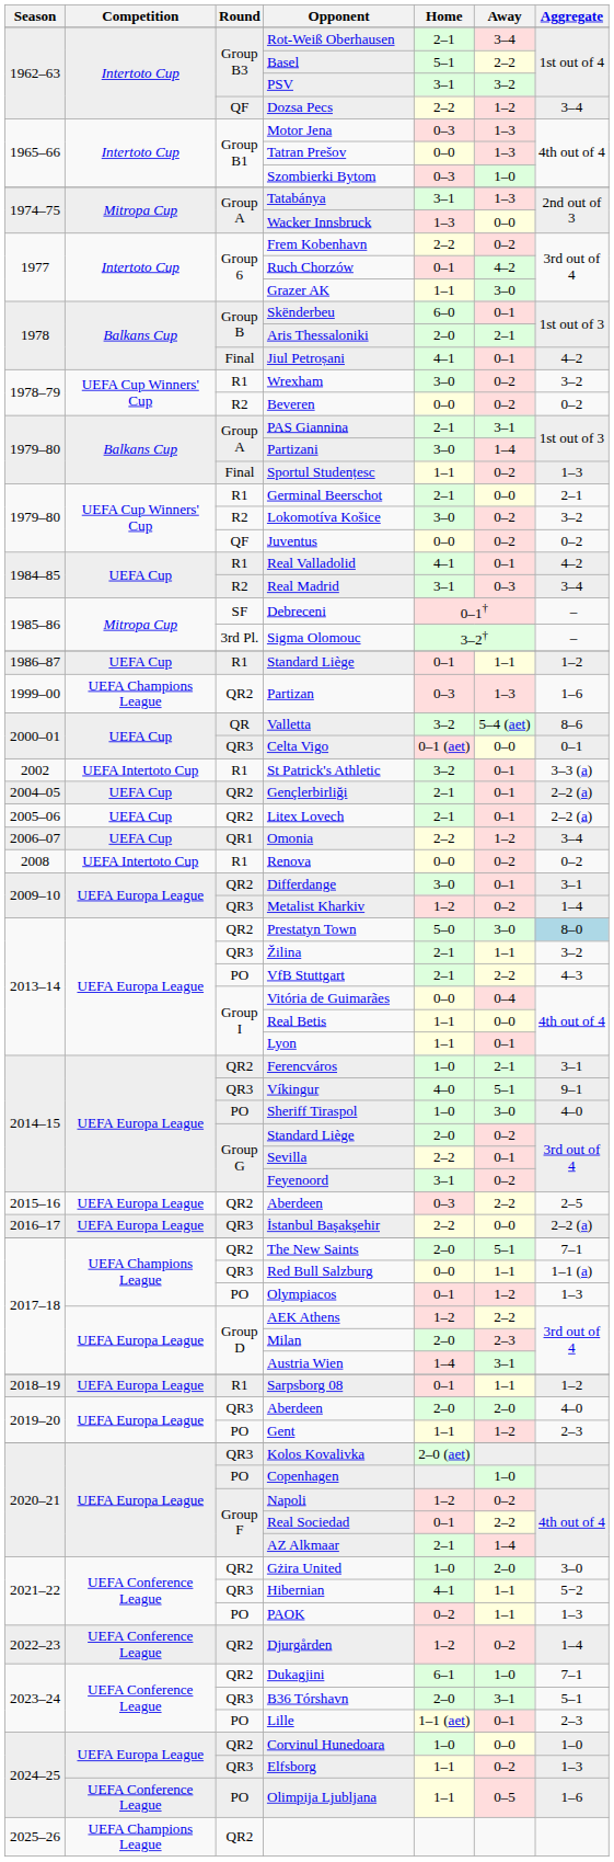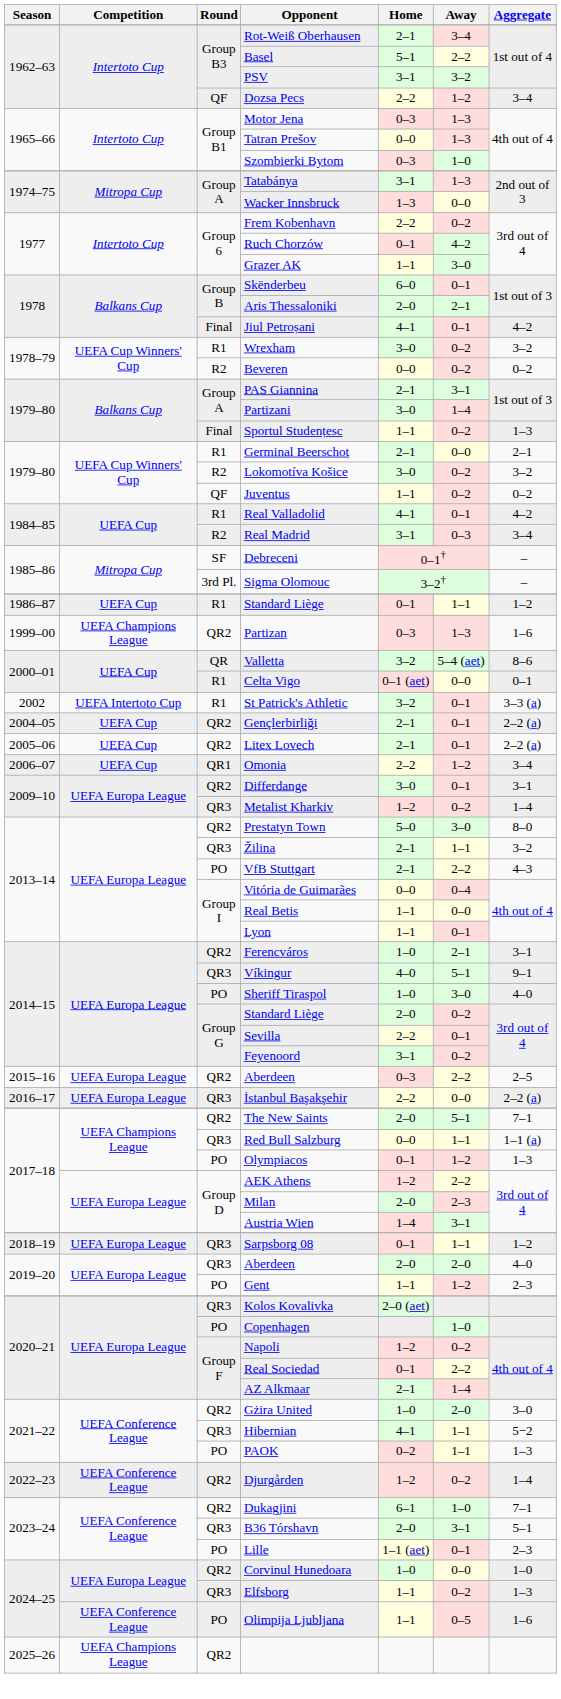Juventus | Home: 0–0 -> 1–1
Celta Vigo | Round: QR3 -> R1
- row: 2008 | UEFA Intertoto Cup | R1 | Renova | 0–0 | 0–2 | 0–2
Prestatyn Town | Aggregate: lightblue background -> no background
Sarpsborg 08 | Round: R1 -> QR3
